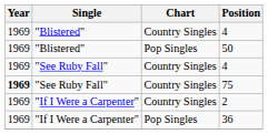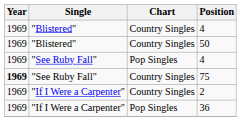50 | Chart: Pop Singles -> Country Singles
"See Ruby Fall" / 4 | Chart: Country Singles -> Pop Singles
